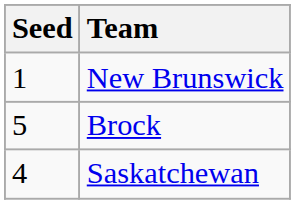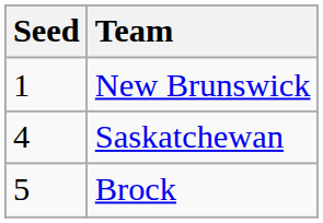rows swapped: Saskatchewan <-> Brock
